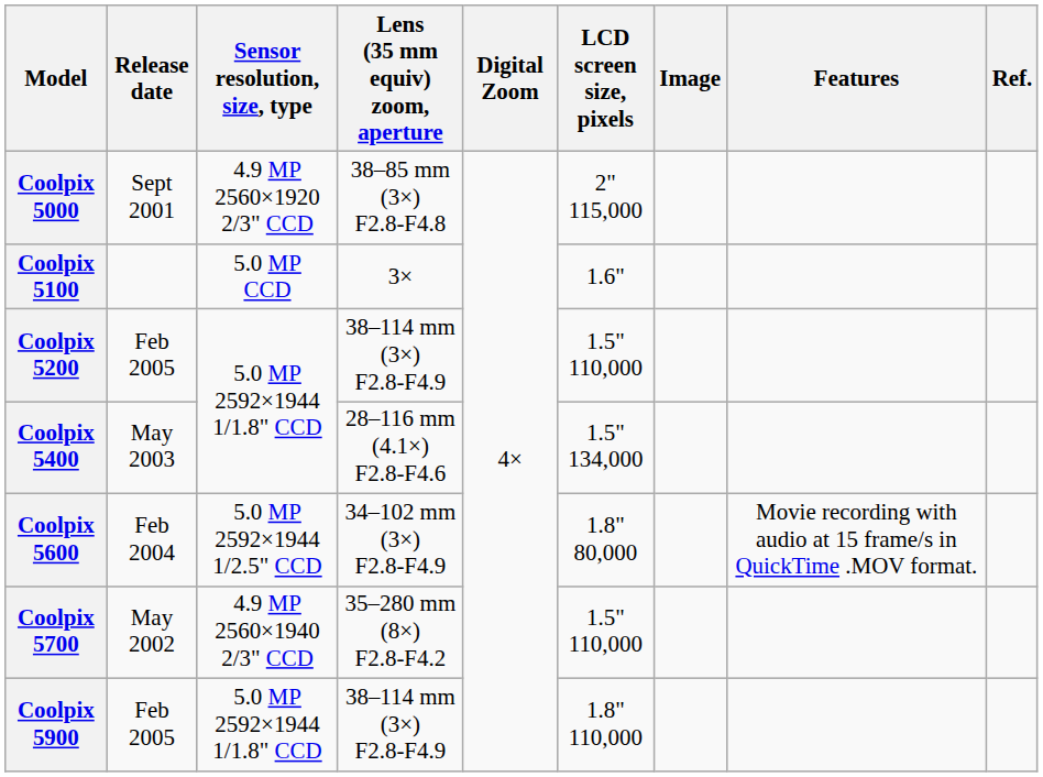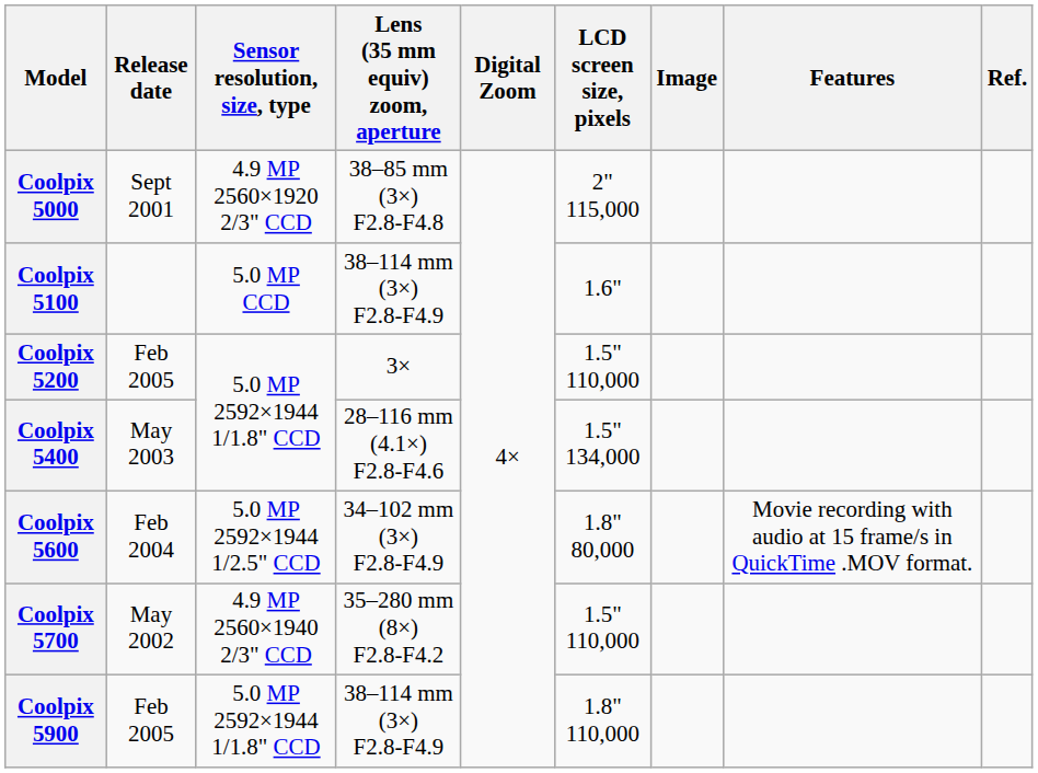Coolpix 5100 | Lens (35 mm equiv) zoom, aperture: 3× -> 38–114 mm (3×) F2.8-F4.9
Coolpix 5200 | Lens (35 mm equiv) zoom, aperture: 38–114 mm (3×) F2.8-F4.9 -> 3×
